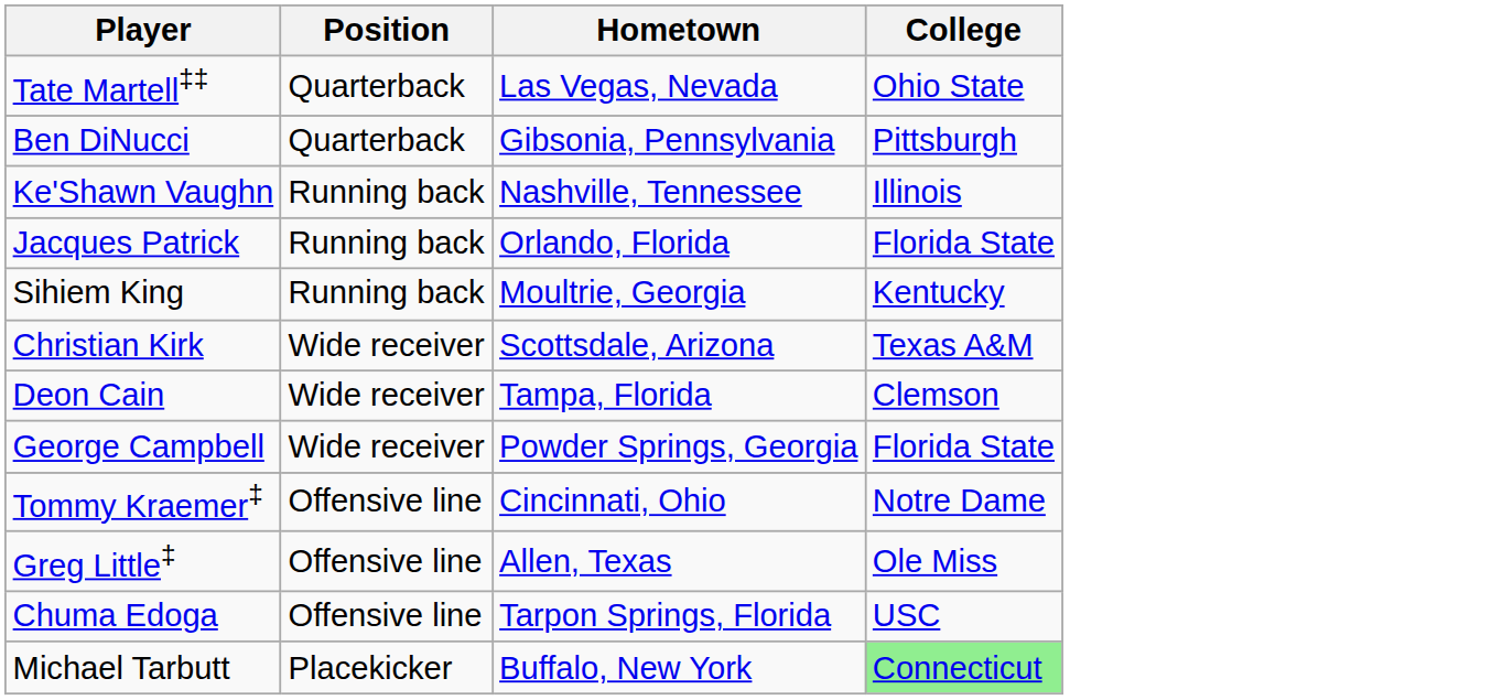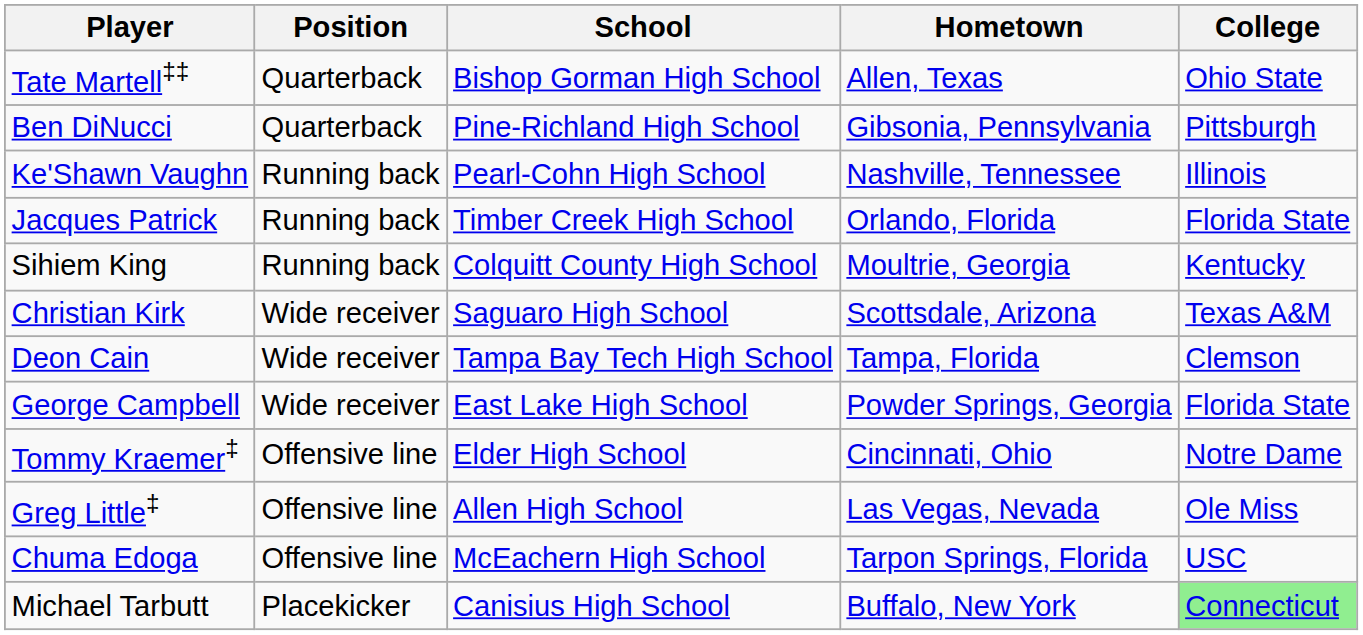+ column: School | Bishop Gorman High School | Pine-Richland High School | Pearl-Cohn High School | Timber Creek High School | Colquitt County High School | Saguaro High School | Tampa Bay Tech High School | East Lake High School | Elder High School | Allen High School | McEachern High School | Canisius High School
Tate Martell‡‡ | Hometown: Las Vegas, Nevada -> Allen, Texas
Greg Little‡ | Hometown: Allen, Texas -> Las Vegas, Nevada
